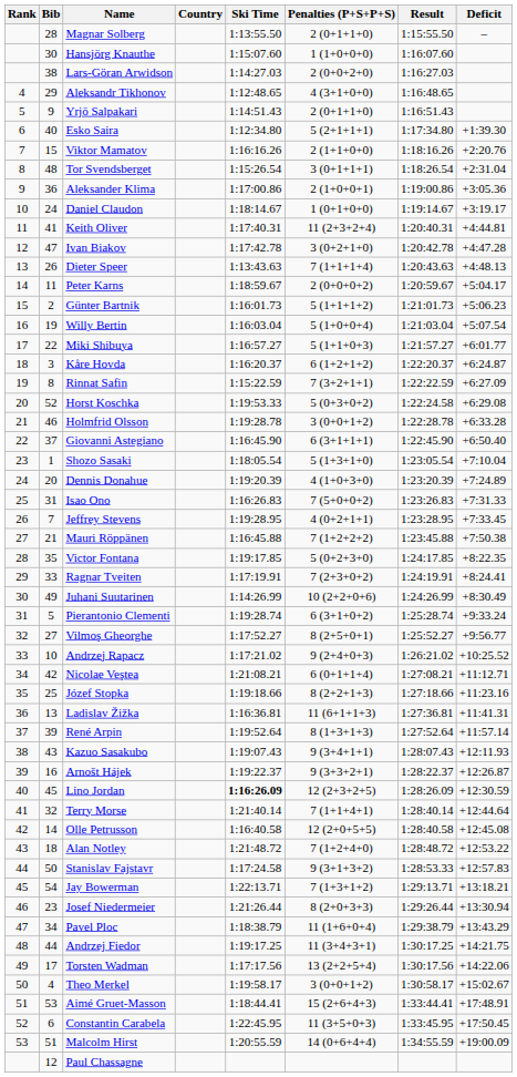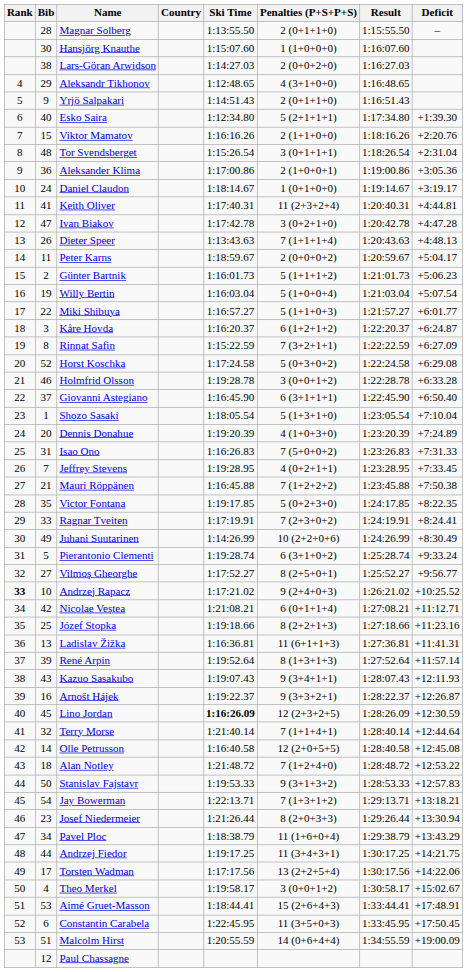Horst Koschka | Ski Time: 1:19:53.33 -> 1:17:24.58
Andrzej Rapacz | Rank: normal -> bold
Stanislav Fajstavr | Ski Time: 1:17:24.58 -> 1:19:53.33
